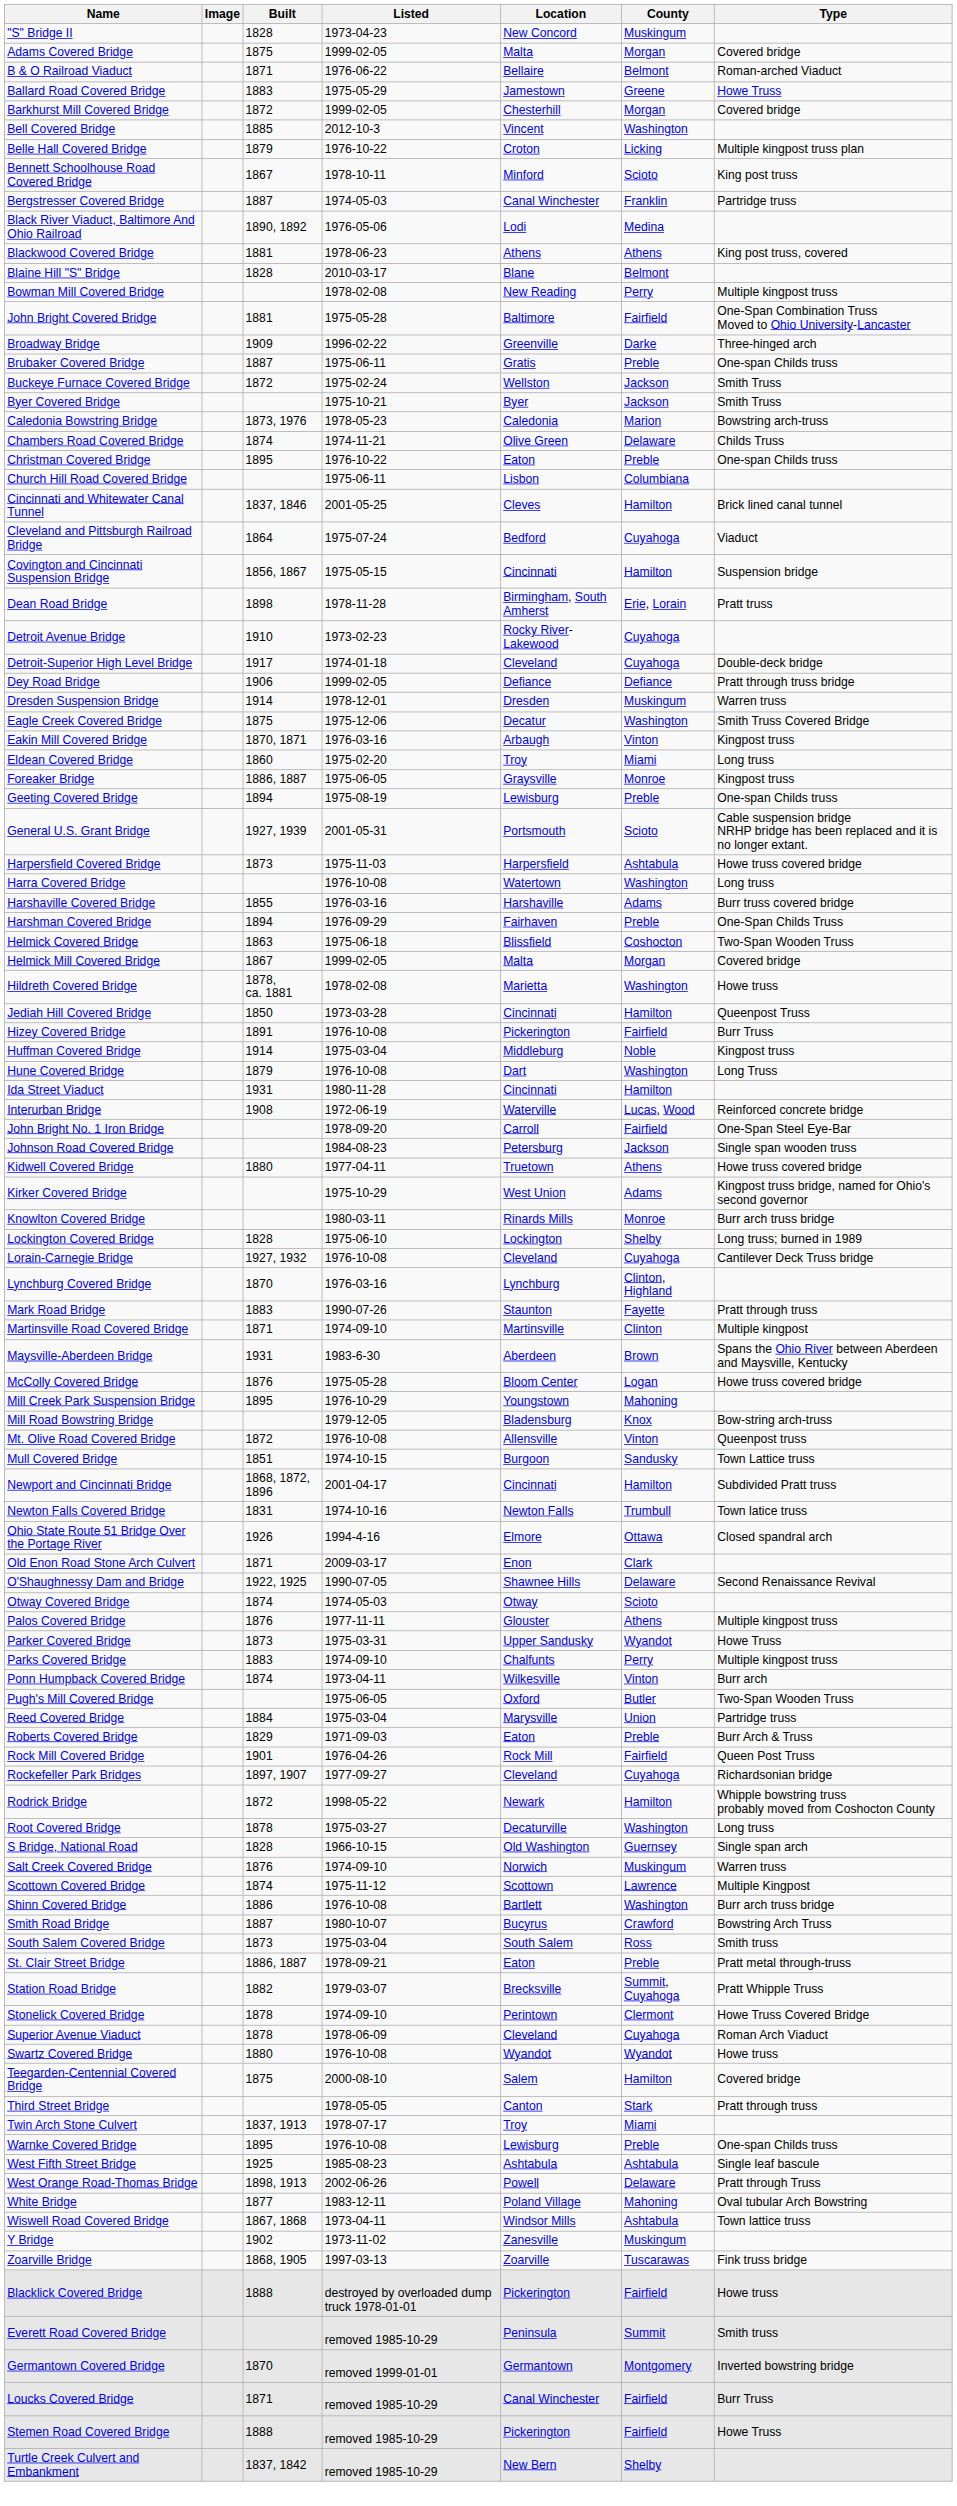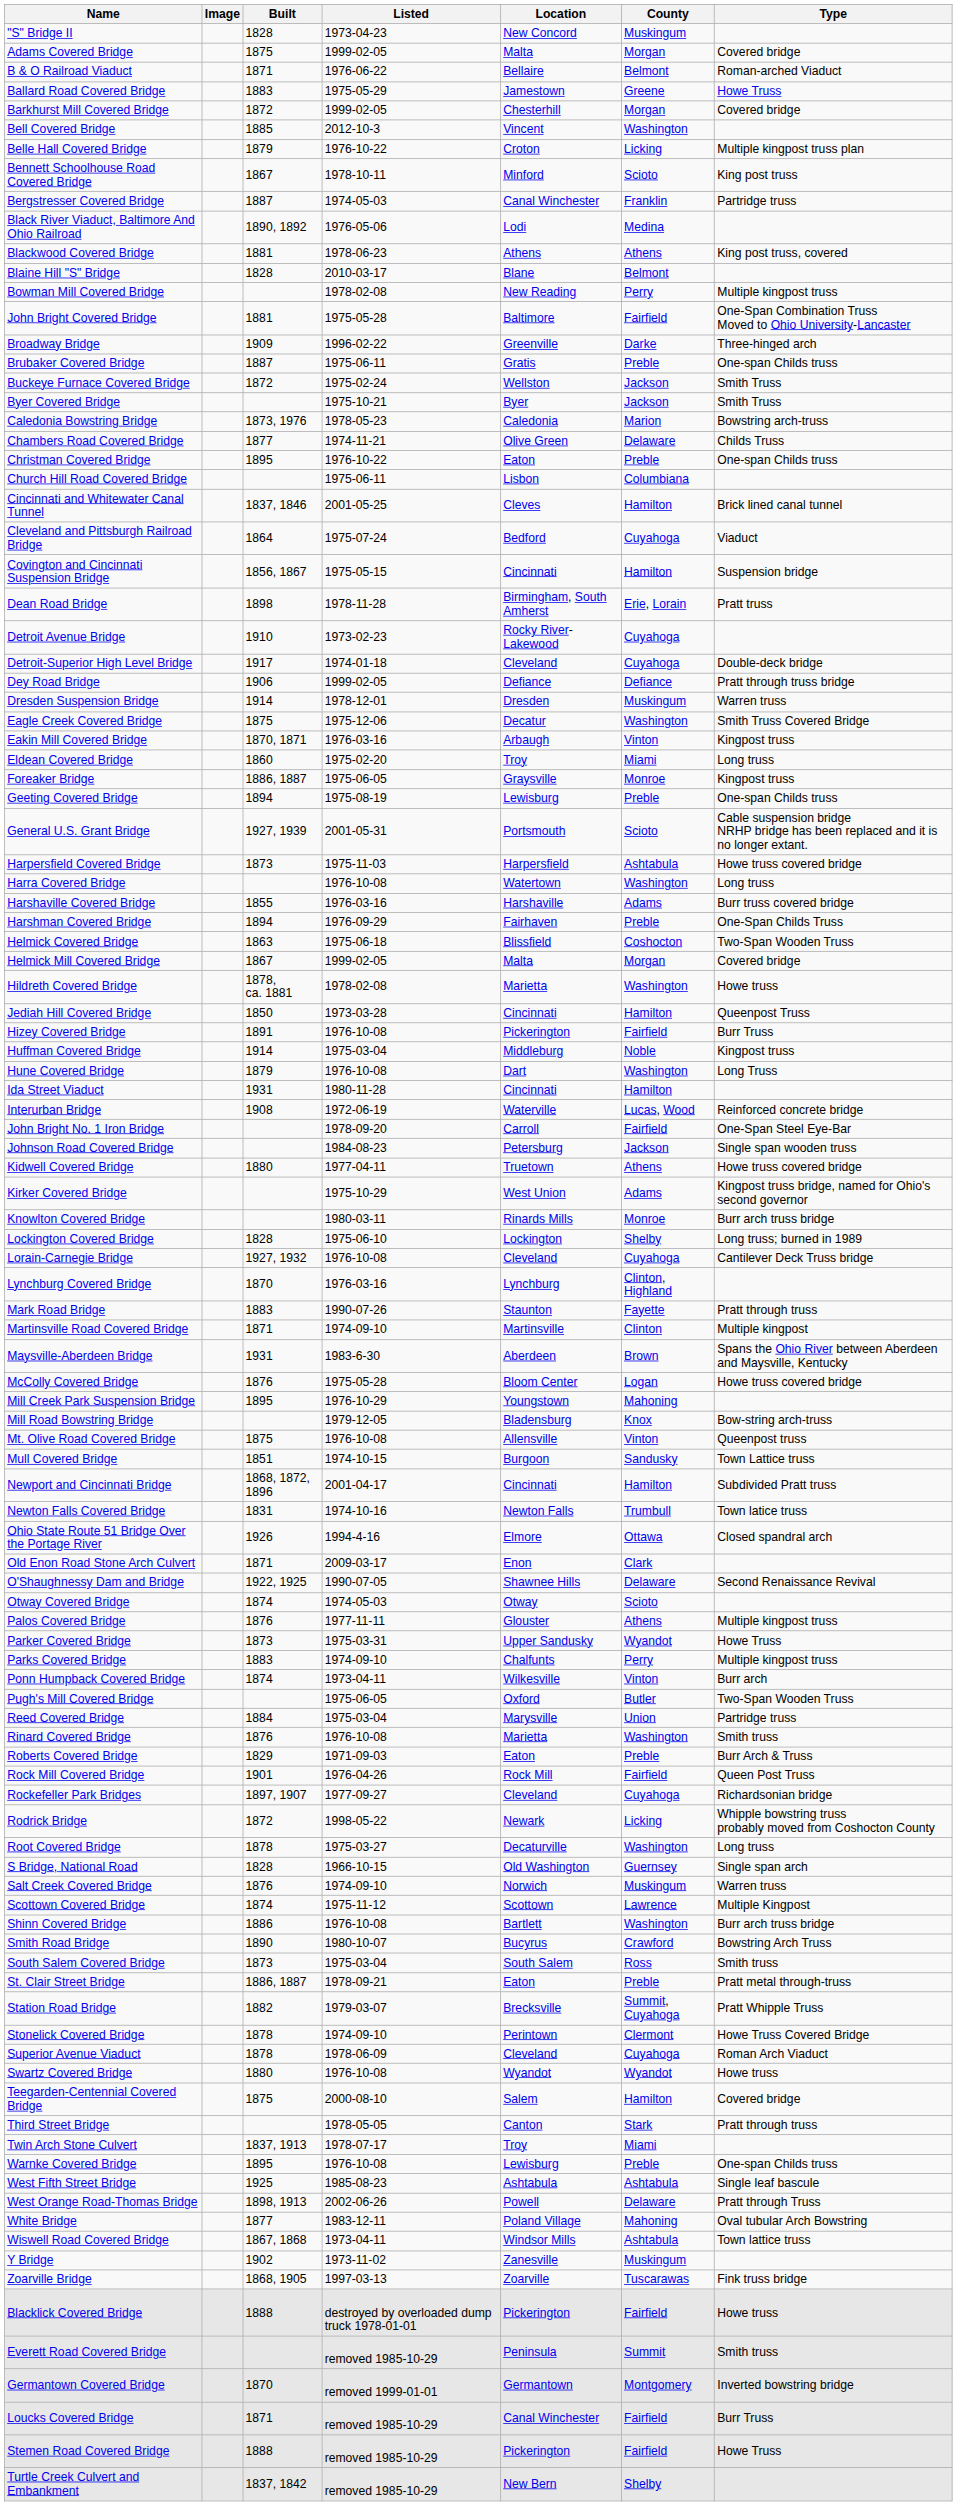Chambers Road Covered Bridge | Built: 1874 -> 1877
Mt. Olive Road Covered Bridge | Built: 1872 -> 1875
+ row: Rinard Covered Bridge | 1876 | 1976-10-08 | Marietta | Washington | Smith truss
Rodrick Bridge | County: Hamilton -> Licking
Smith Road Bridge | Built: 1887 -> 1890
